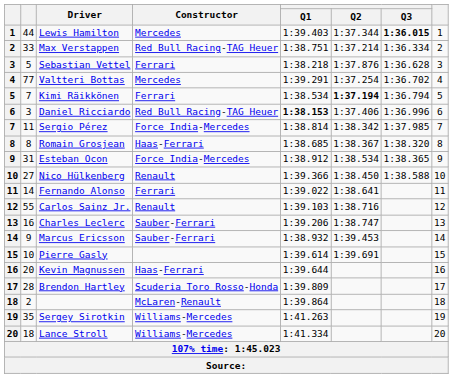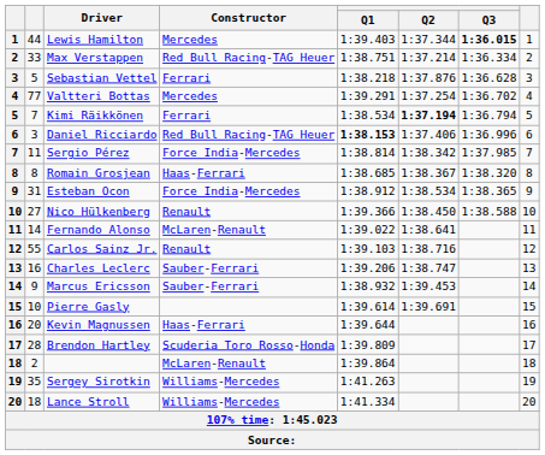Fernando Alonso | Constructor: Ferrari -> McLaren-Renault
